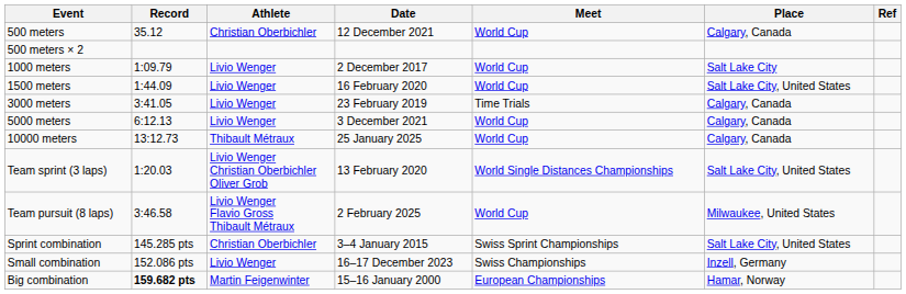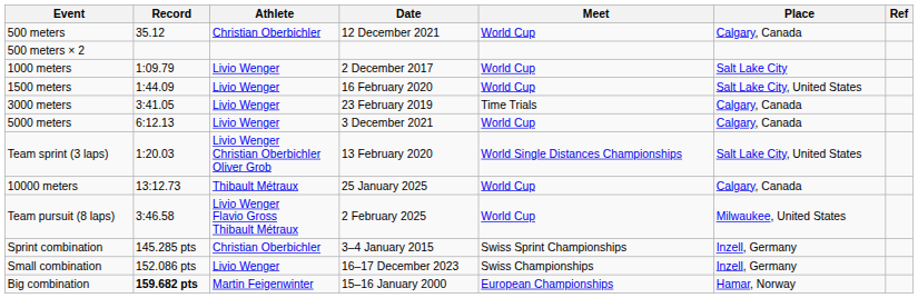rows swapped: 10000 meters <-> Team sprint (3 laps)
Sprint combination | Place: Salt Lake City, United States -> Inzell, Germany
